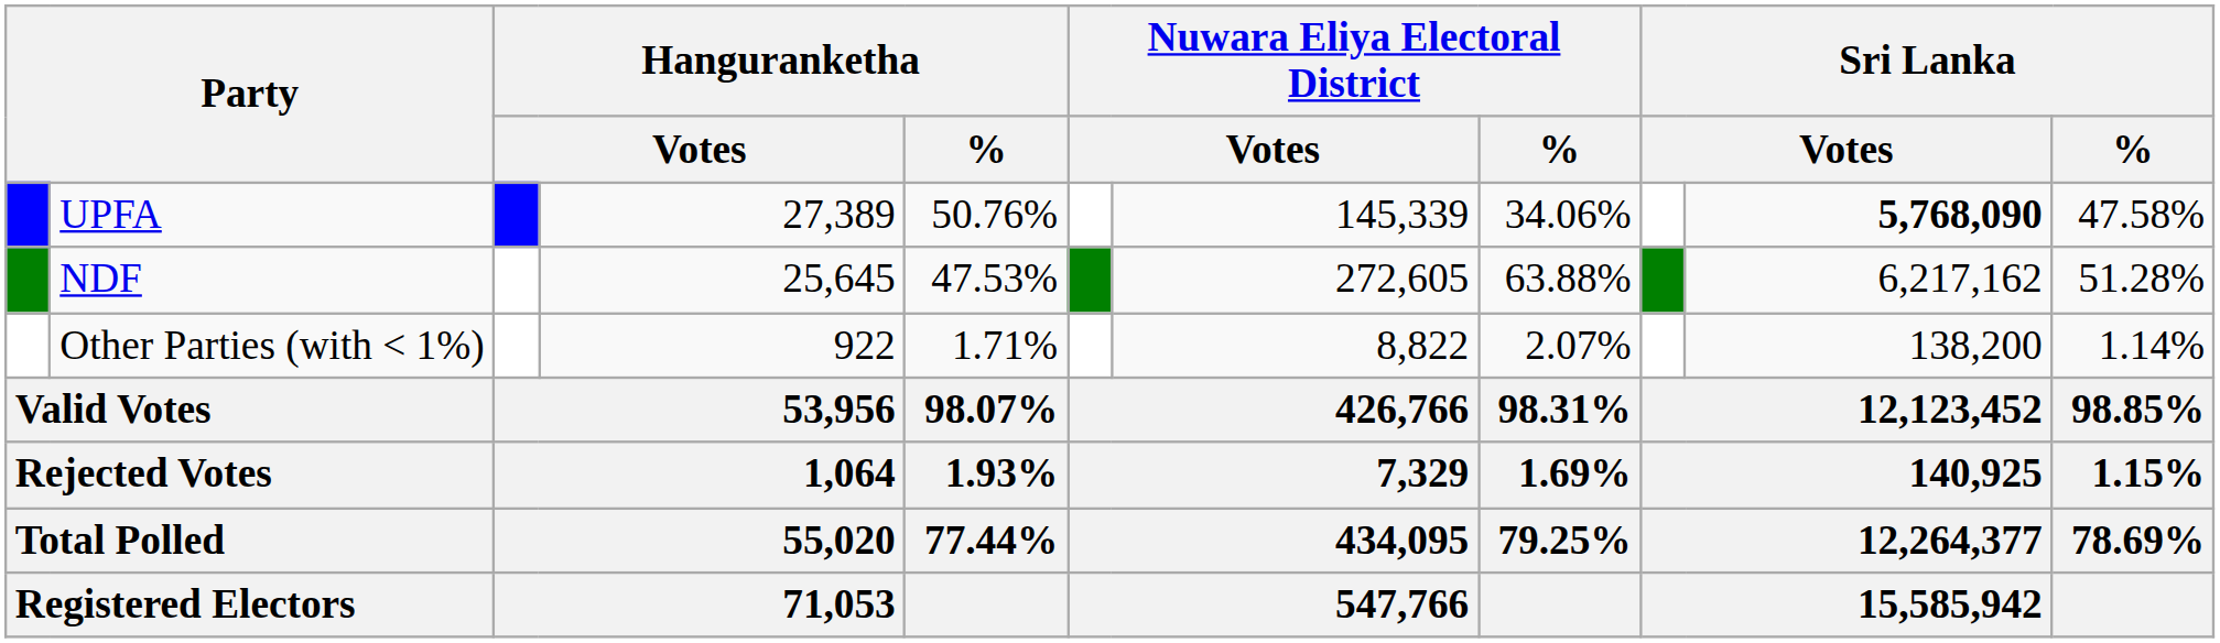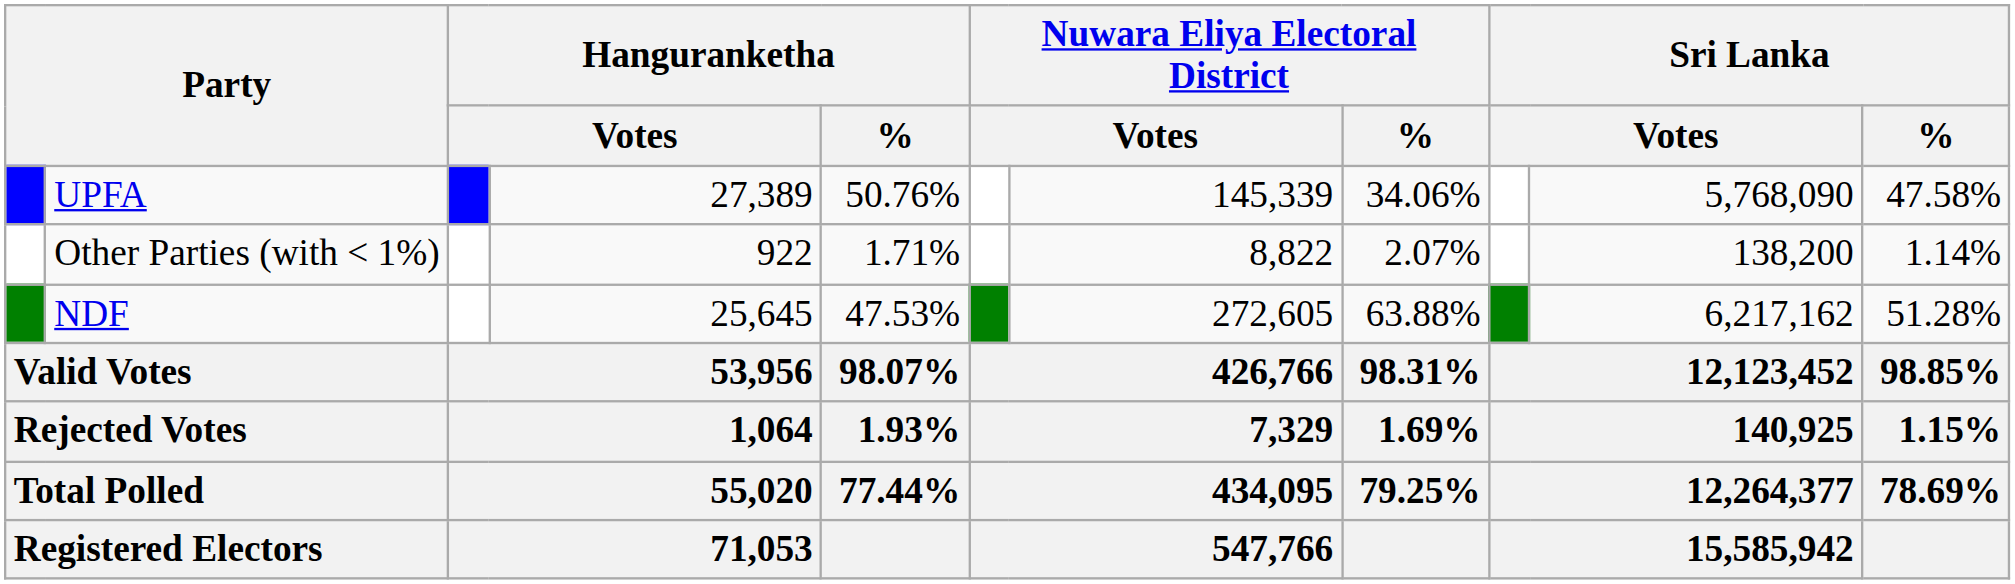UPFA | column 10: bold -> normal
rows swapped: NDF <-> Other Parties (with < 1%)
